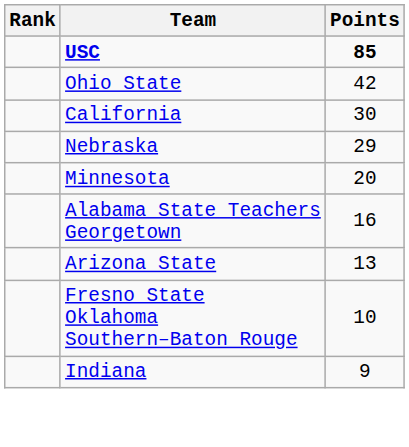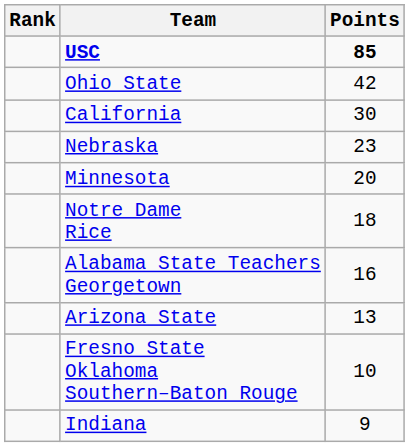Nebraska | Points: 29 -> 23
+ row: Notre Dame Rice | 18
